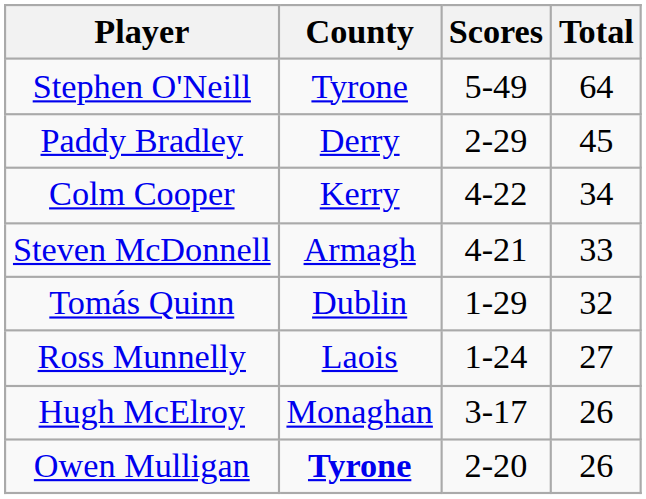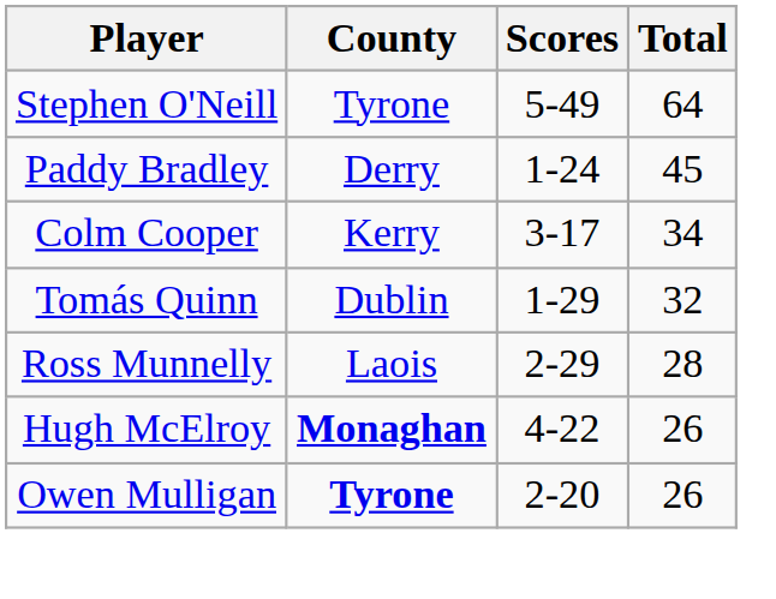Paddy Bradley | Scores: 2-29 -> 1-24
Colm Cooper | Scores: 4-22 -> 3-17
- row: Steven McDonnell | Armagh | 4-21 | 33
Ross Munnelly | Scores: 1-24 -> 2-29
Ross Munnelly | Total: 27 -> 28
Hugh McElroy | County: normal -> bold
Hugh McElroy | Scores: 3-17 -> 4-22
